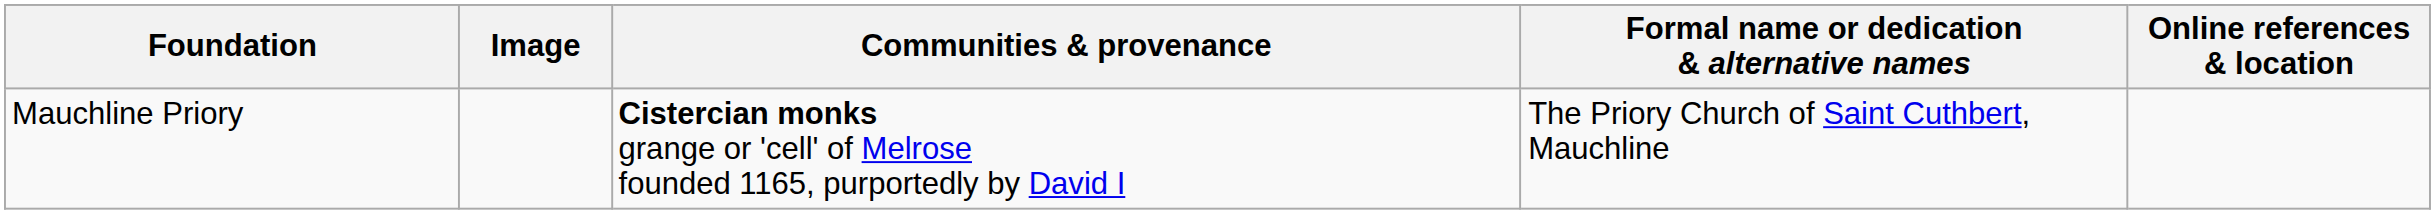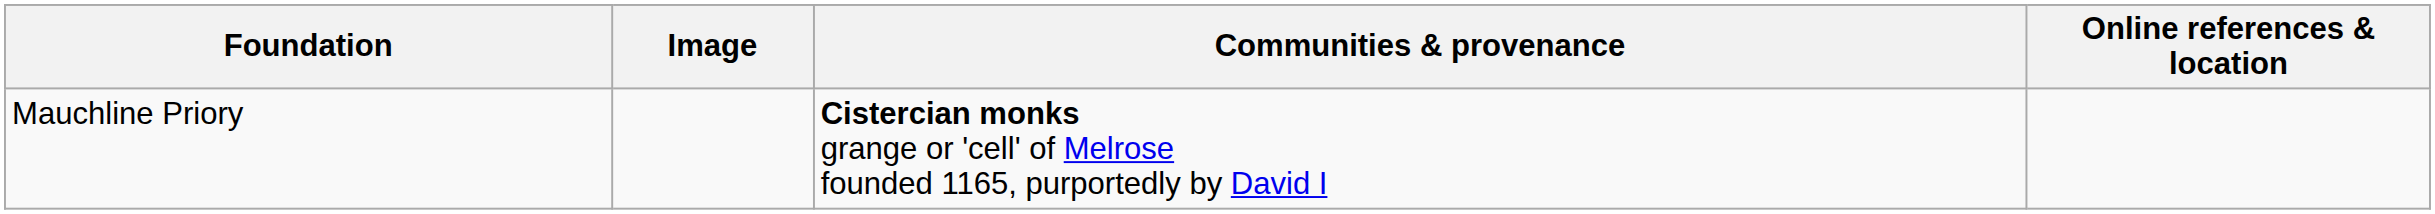- column: Formal name or dedication & alternative names | The Priory Church of Saint Cuthbert, Mauchline
